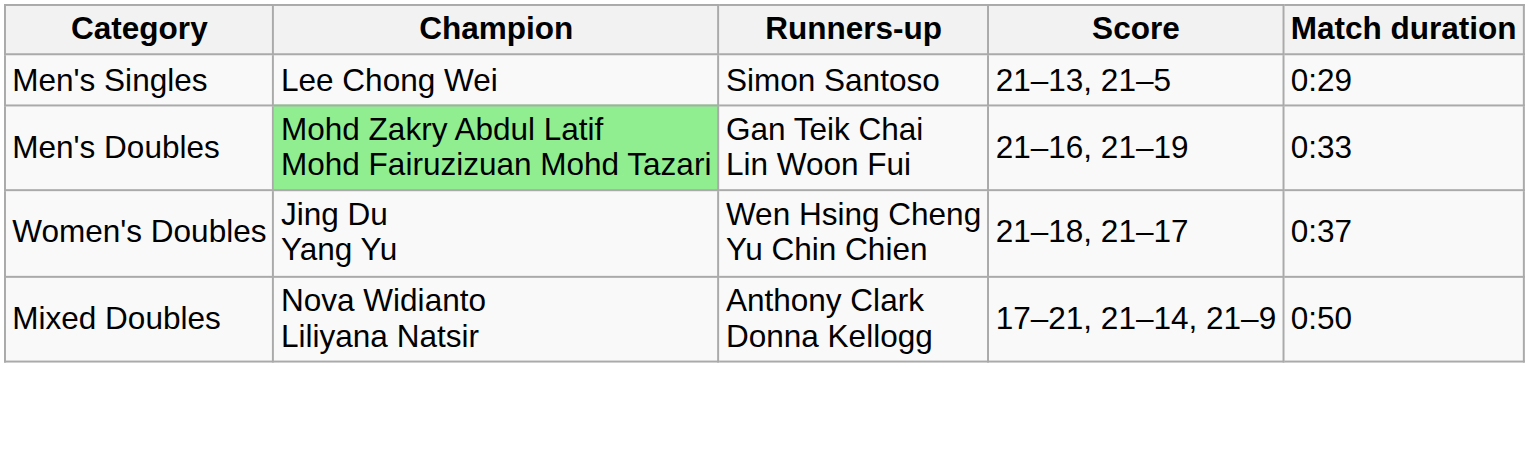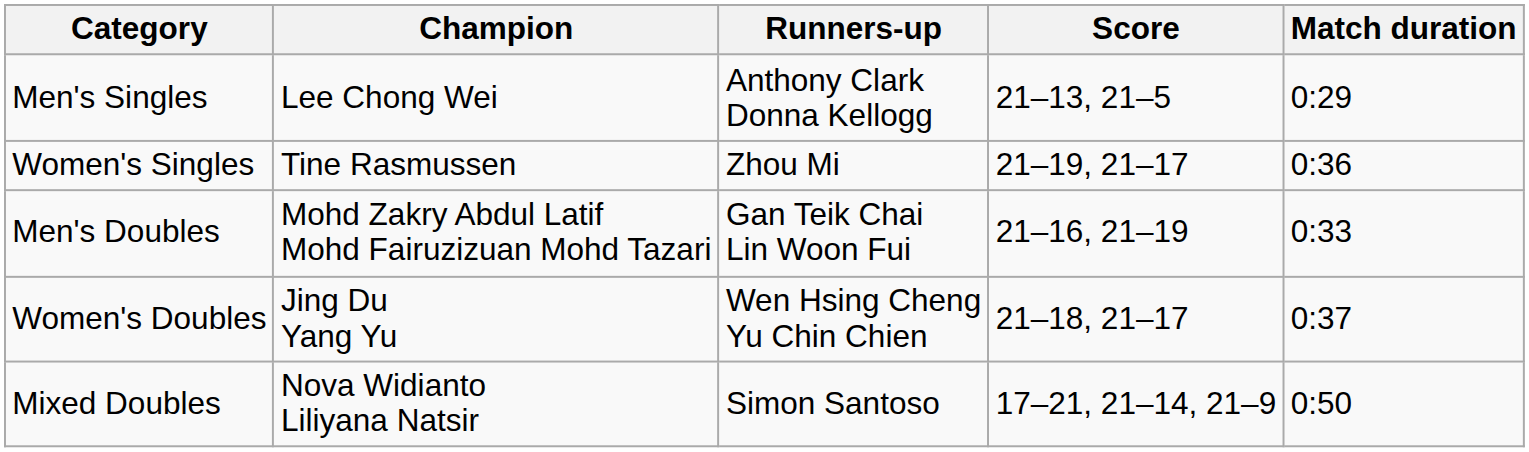Men's Singles | Runners-up: Simon Santoso -> Anthony Clark Donna Kellogg
+ row: Women's Singles | Tine Rasmussen | Zhou Mi | 21–19, 21–17 | 0:36
Men's Doubles | Champion: lightgreen background -> no background
Mixed Doubles | Runners-up: Anthony Clark Donna Kellogg -> Simon Santoso
